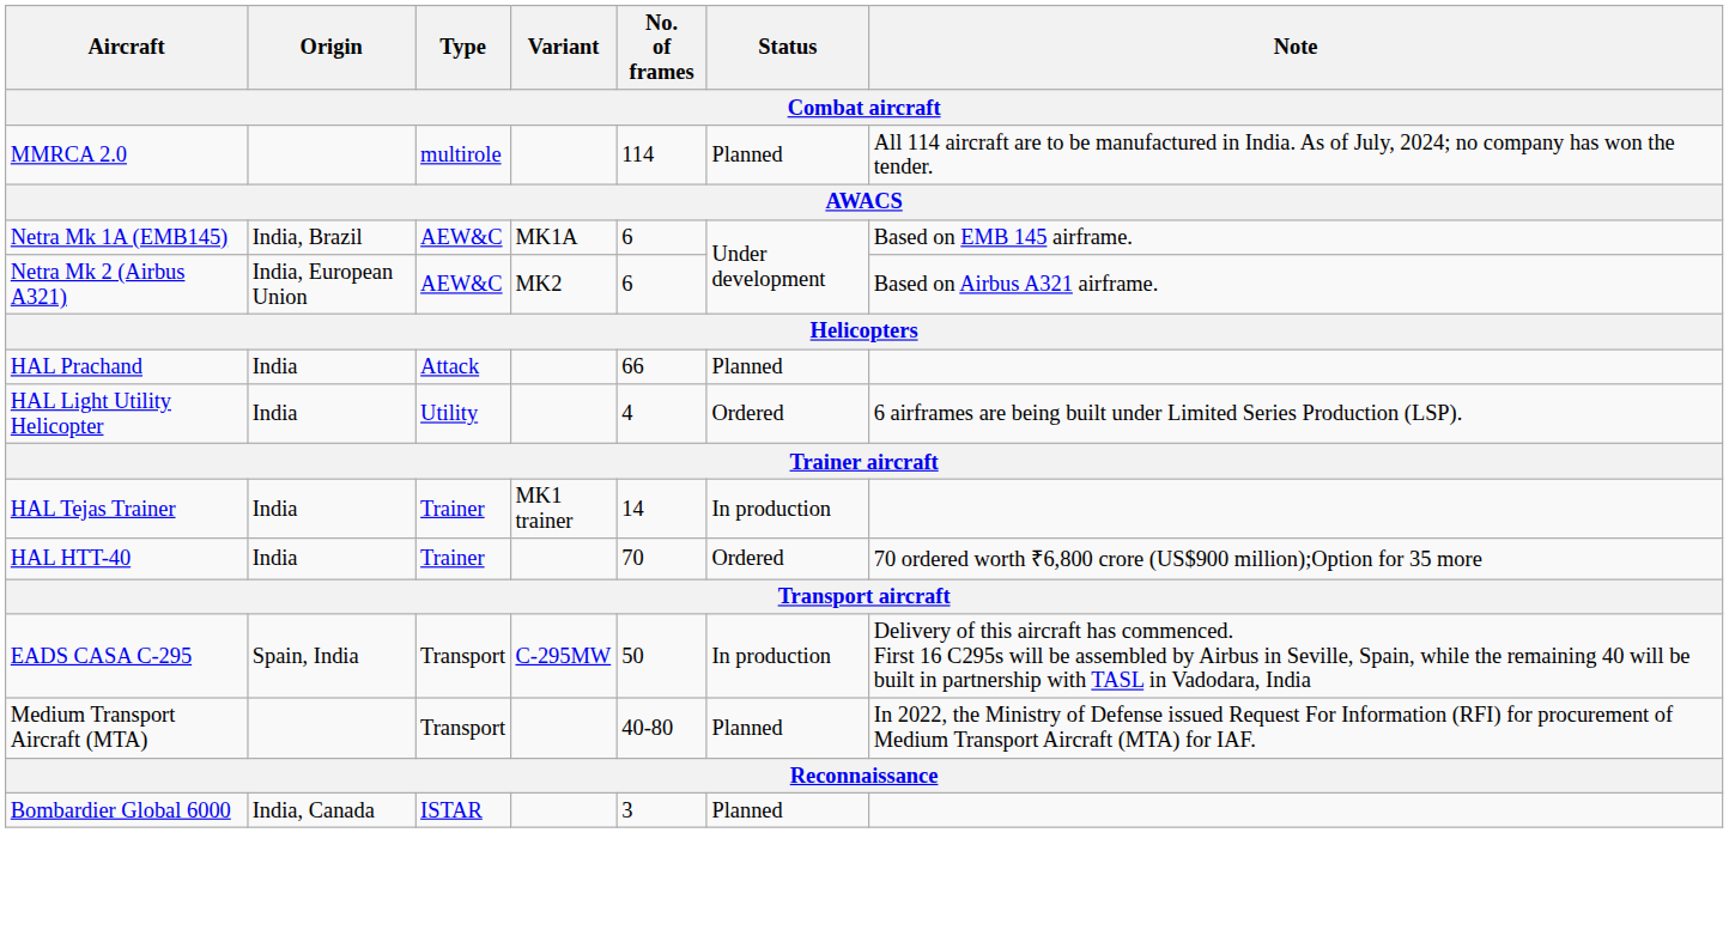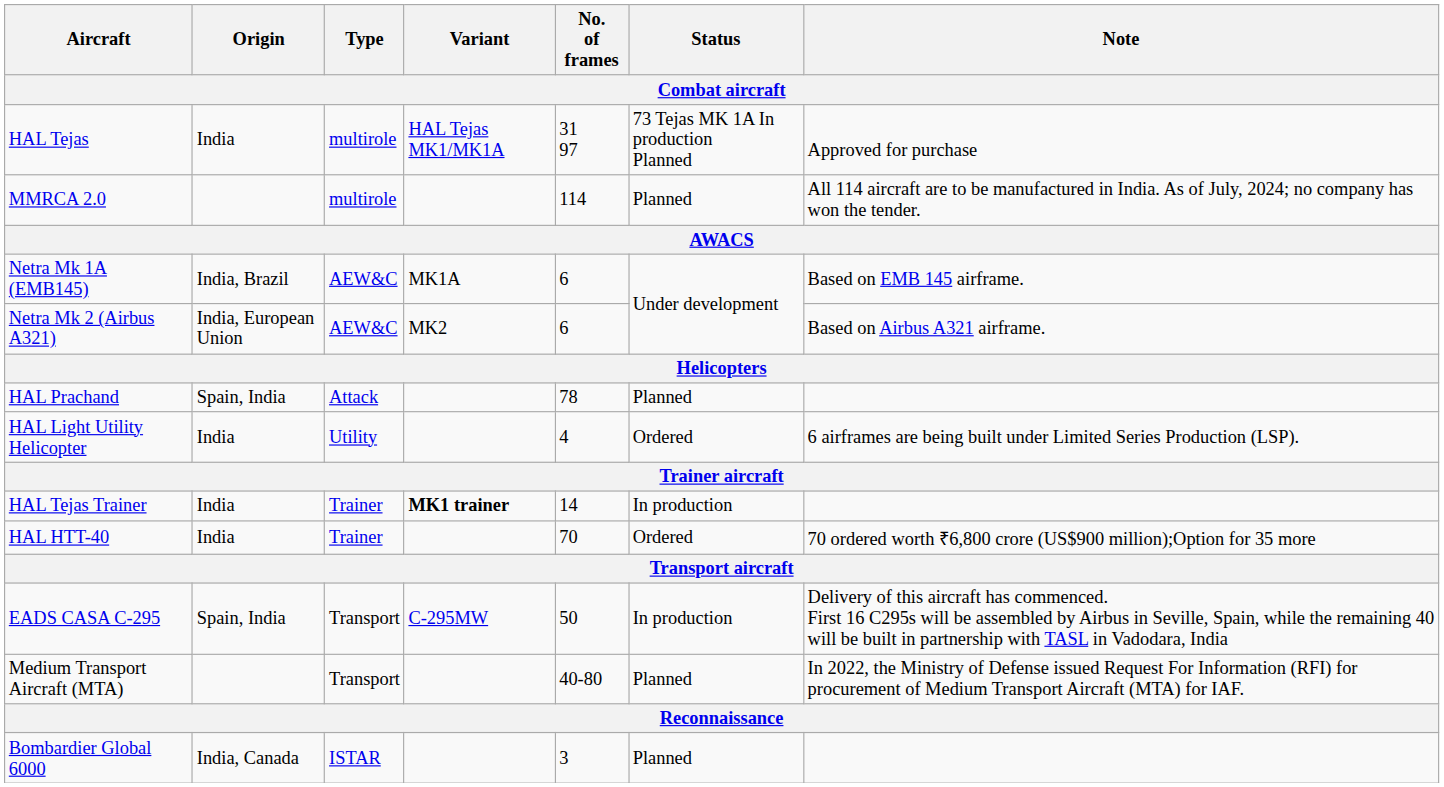+ row: HAL Tejas | India | multirole | HAL Tejas MK1/MK1A | 31 97 | 73 Tejas MK 1A In production Planned | Approved for purchase
HAL Prachand | Origin: India -> Spain, India
HAL Prachand | No. of frames: 66 -> 78
HAL Tejas Trainer | Variant: normal -> bold
